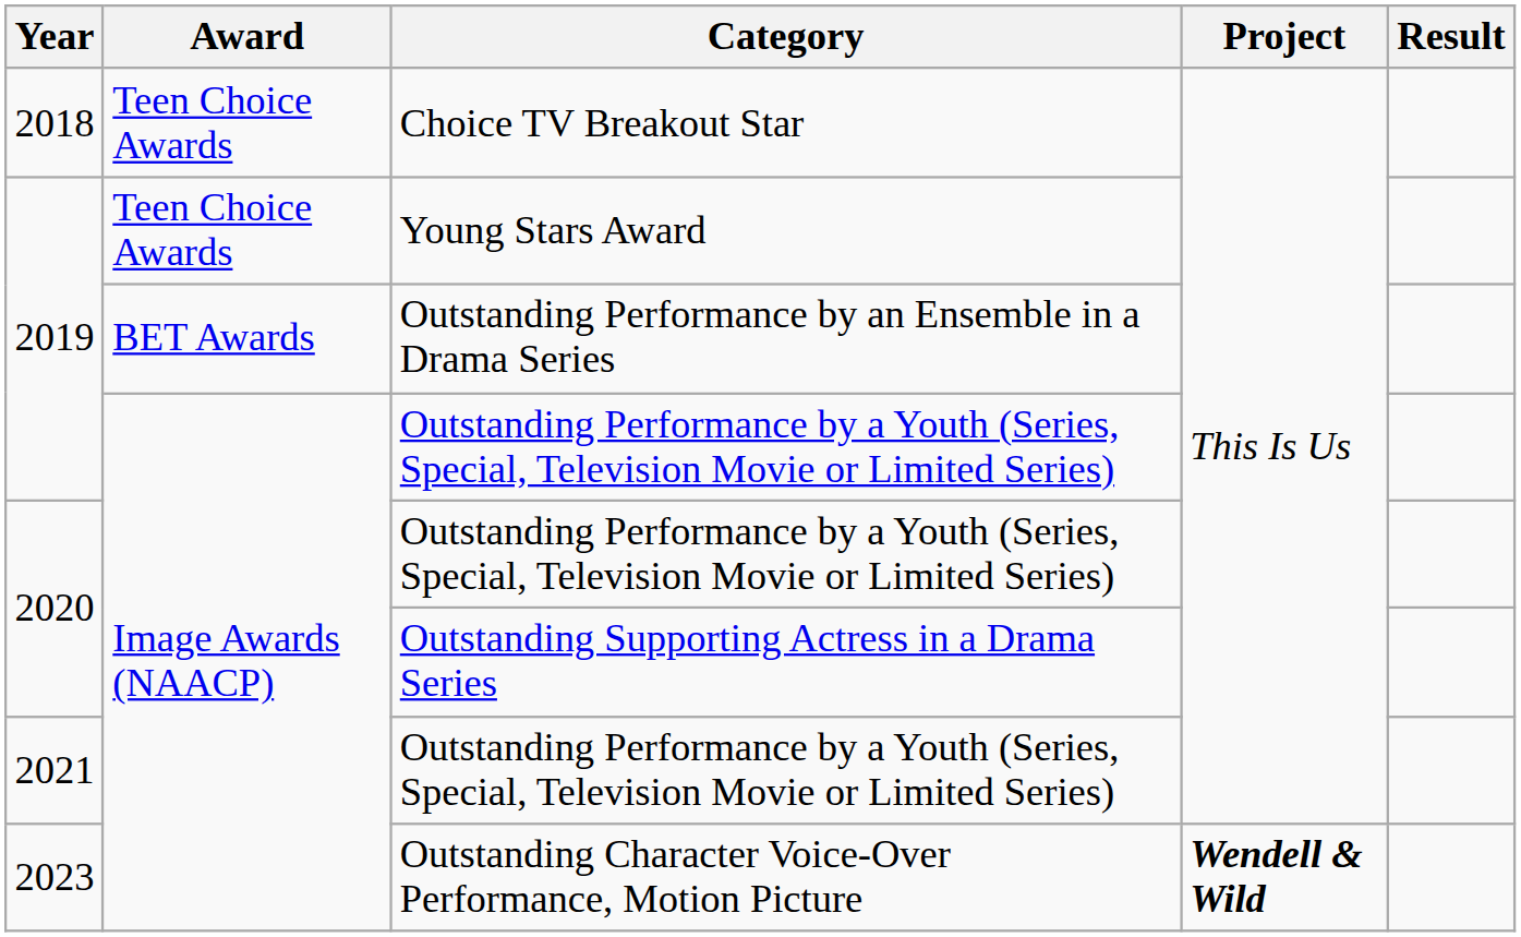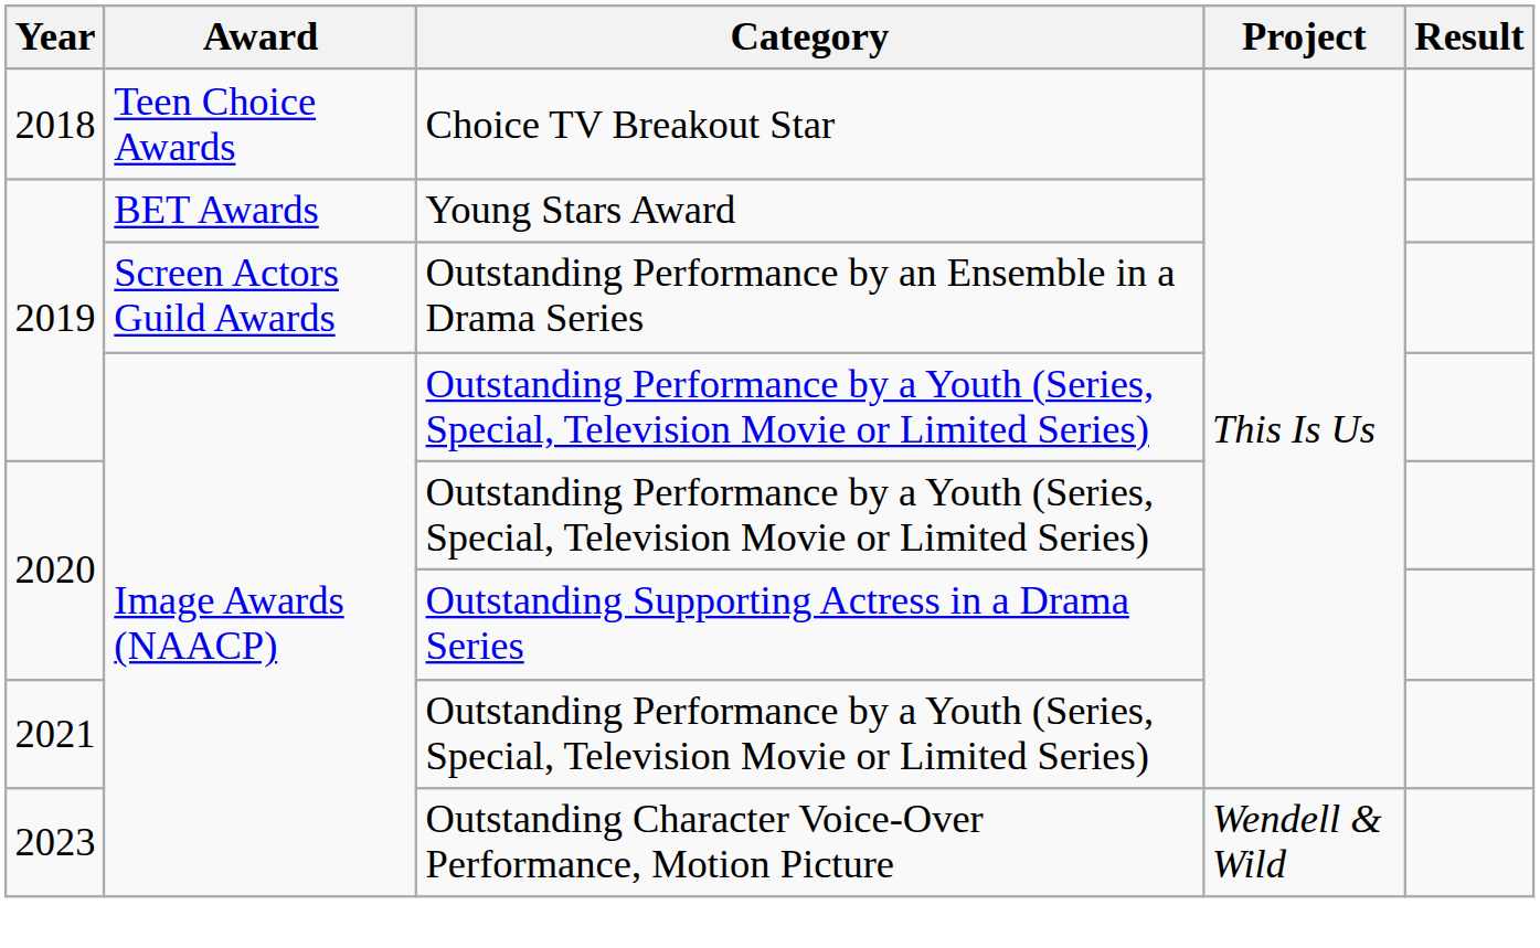Young Stars Award | Award: Teen Choice Awards -> BET Awards
Outstanding Performance by an Ensemble in a Drama Series | Award: BET Awards -> Screen Actors Guild Awards
Outstanding Character Voice-Over Performance, Motion Picture | Project: bold -> normal
